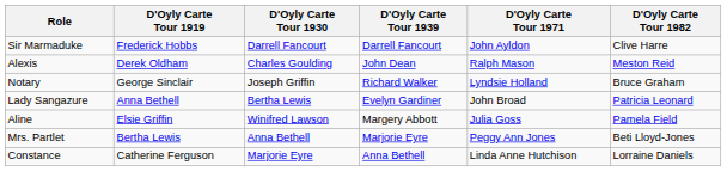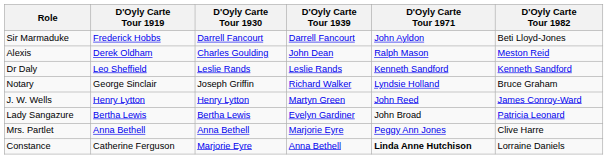Sir Marmaduke | D'Oyly Carte Tour 1982: Clive Harre -> Beti Lloyd-Jones
+ row: Dr Daly | Leo Sheffield | Leslie Rands | Leslie Rands | Kenneth Sandford | Kenneth Sandford
+ row: J. W. Wells | Henry Lytton | Henry Lytton | Martyn Green | John Reed | James Conroy-Ward
Lady Sangazure | D'Oyly Carte Tour 1919: Anna Bethell -> Bertha Lewis
- row: Aline | Elsie Griffin | Winifred Lawson | Margery Abbott | Julia Goss | Pamela Field
Mrs. Partlet | D'Oyly Carte Tour 1919: Bertha Lewis -> Anna Bethell
Mrs. Partlet | D'Oyly Carte Tour 1982: Beti Lloyd-Jones -> Clive Harre
Constance | D'Oyly Carte Tour 1971: normal -> bold
